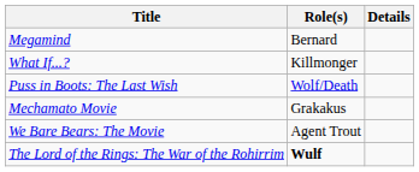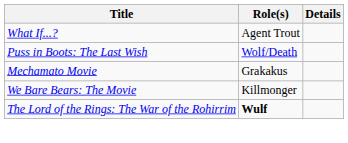- row: Megamind | Bernard
What If...? | Role(s): Killmonger -> Agent Trout
We Bare Bears: The Movie | Role(s): Agent Trout -> Killmonger
